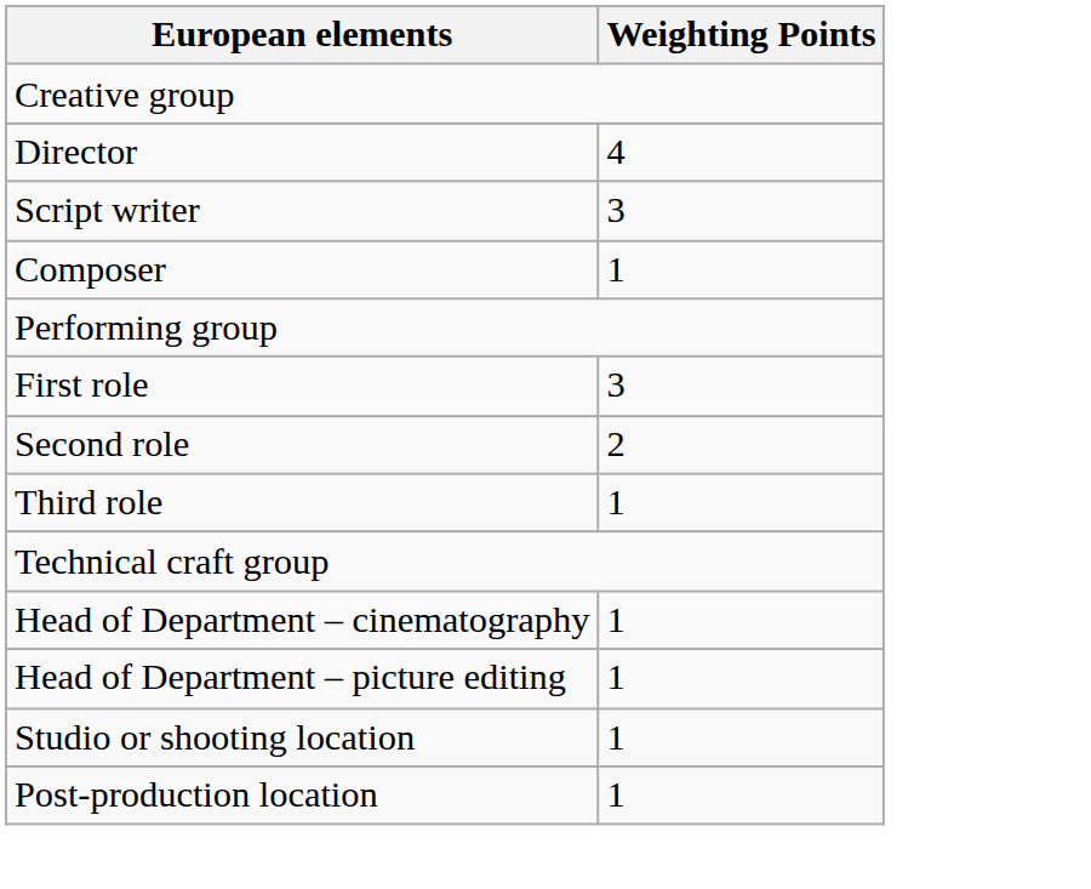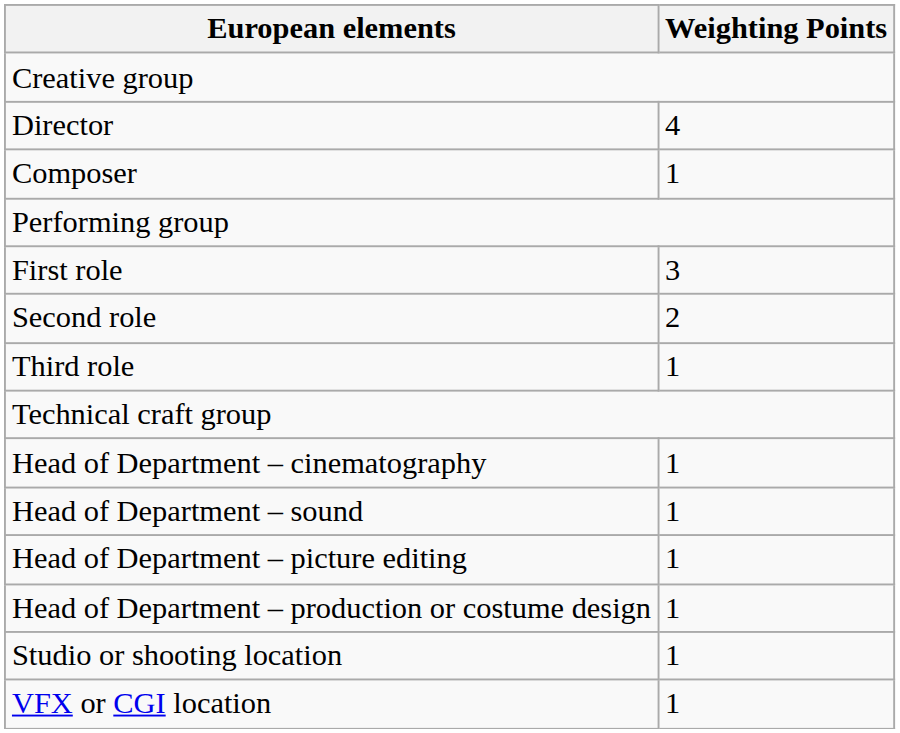- row: Script writer | 3
+ row: Head of Department – sound | 1
+ row: Head of Department – production or costume design | 1
+ row: VFX or CGI location | 1
- row: Post-production location | 1
